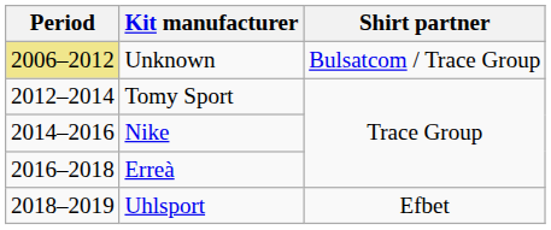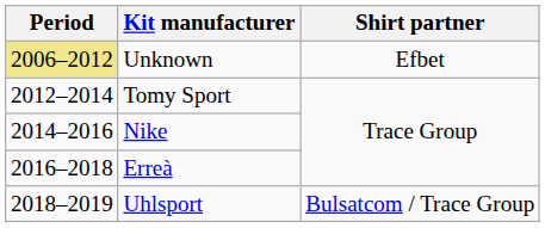Unknown | Shirt partner: Bulsatcom / Trace Group -> Efbet
Uhlsport | Shirt partner: Efbet -> Bulsatcom / Trace Group
